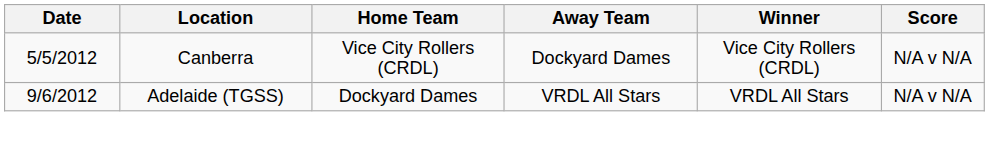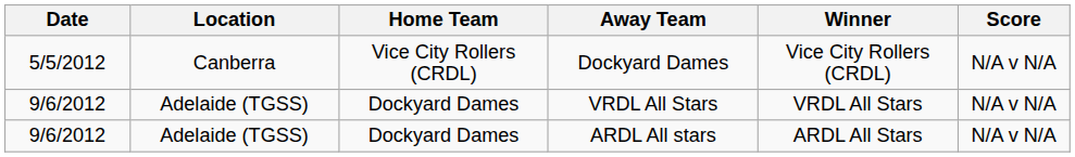+ row: 9/6/2012 | Adelaide (TGSS) | Dockyard Dames | ARDL All stars | ARDL All Stars | N/A v N/A
